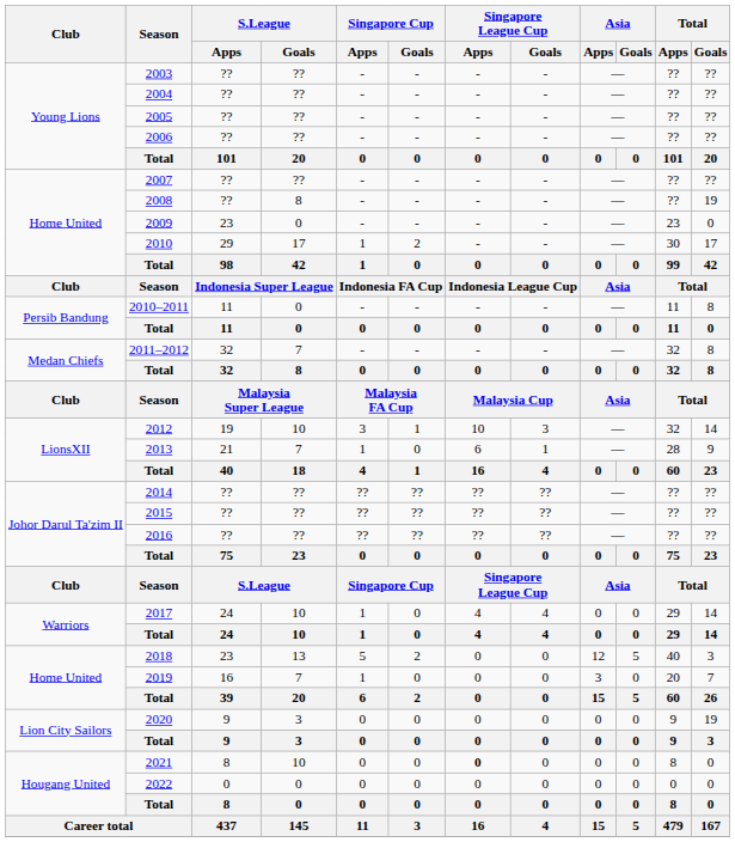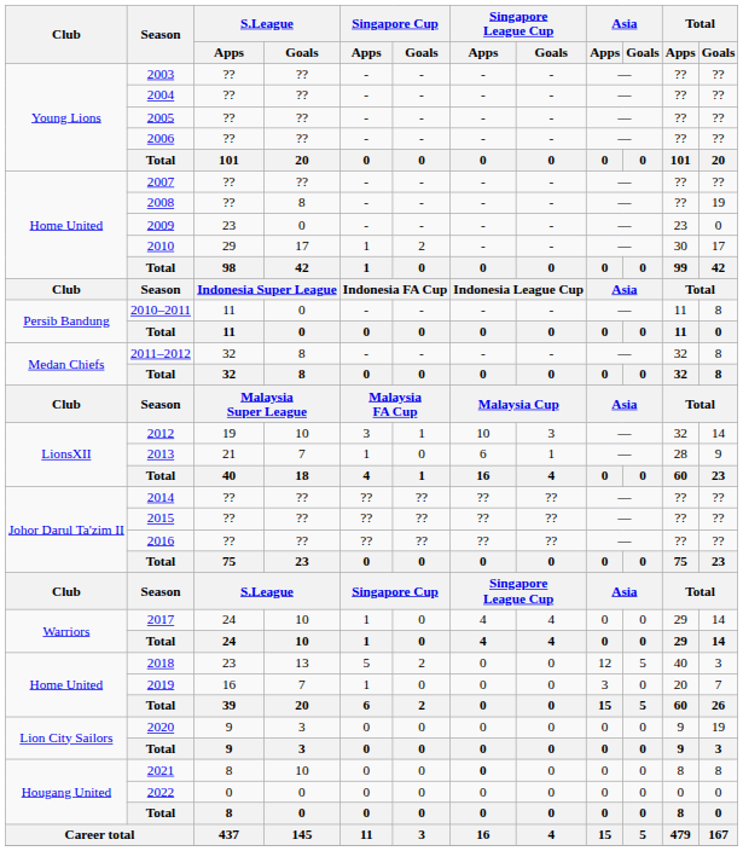2011–2012 | S.League / Goals: 7 -> 8
2021 | Total / Goals: 0 -> 8
